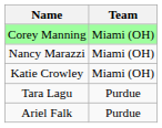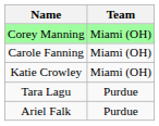+ row: Carole Fanning | Miami (OH)
- row: Nancy Marazzi | Miami (OH)
